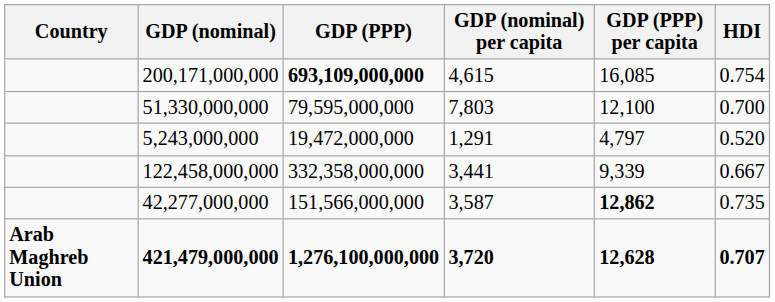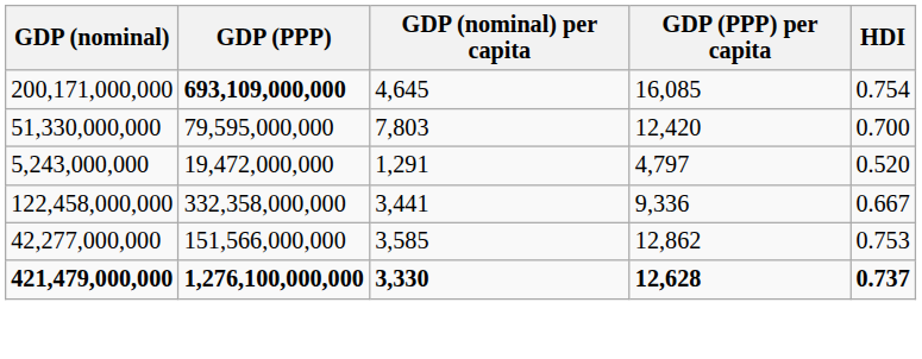- column: Country | Arab Maghreb Union
200,171,000,000 | GDP (nominal) per capita: 4,615 -> 4,645
51,330,000,000 | GDP (PPP) per capita: 12,100 -> 12,420
122,458,000,000 | GDP (PPP) per capita: 9,339 -> 9,336
42,277,000,000 | GDP (nominal) per capita: 3,587 -> 3,585
42,277,000,000 | GDP (PPP) per capita: bold -> normal
42,277,000,000 | HDI: 0.735 -> 0.753
421,479,000,000 | GDP (nominal) per capita: 3,720 -> 3,330
421,479,000,000 | HDI: 0.707 -> 0.737
